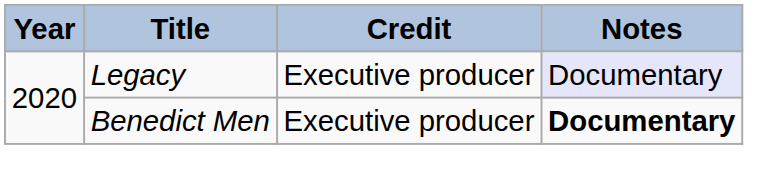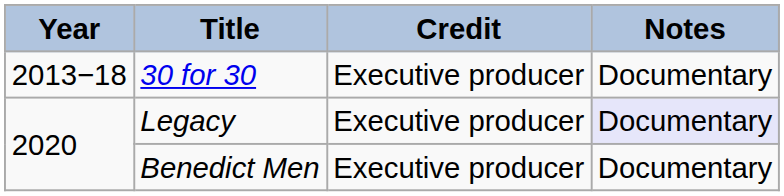+ row: 2013−18 | 30 for 30 | Executive producer | Documentary
Benedict Men | Notes: bold -> normal
